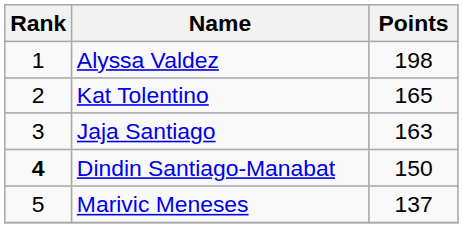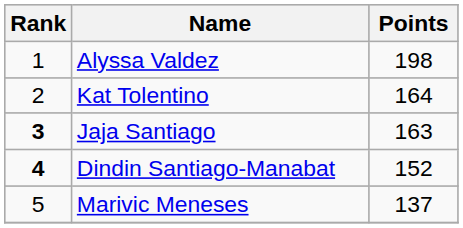Kat Tolentino | Points: 165 -> 164
Jaja Santiago | Rank: normal -> bold
Dindin Santiago-Manabat | Points: 150 -> 152
